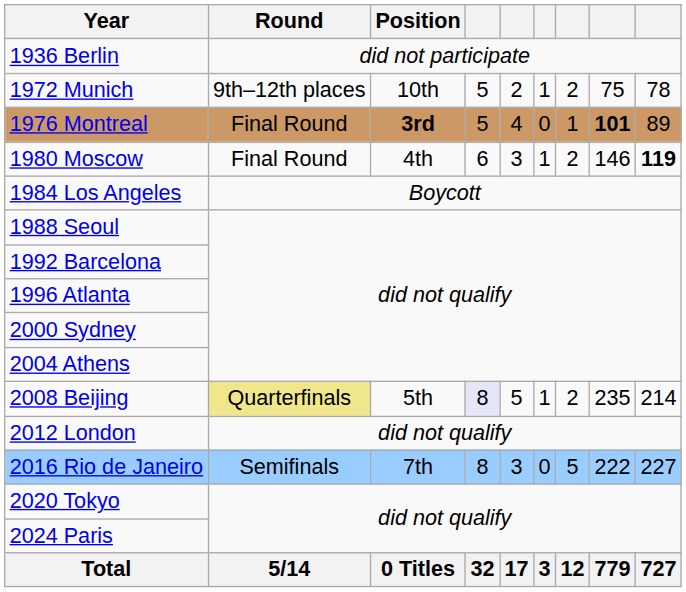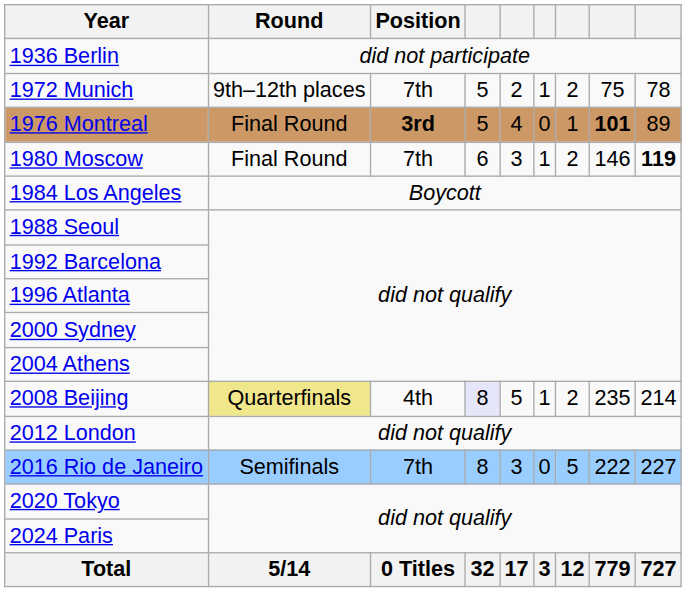1972 Munich | Position: 10th -> 7th
1980 Moscow | Position: 4th -> 7th
2008 Beijing | Position: 5th -> 4th
